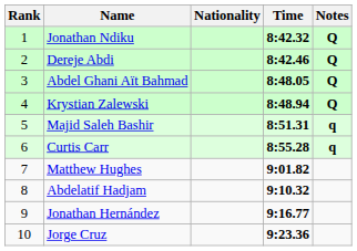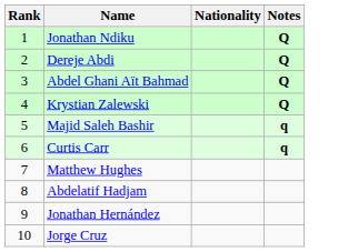- column: Time | 8:42.32 | 8:42.46 | 8:48.05 | 8:48.94 | 8:51.31 | 8:55.28 | 9:01.82 | 9:10.32 | 9:16.77 | 9:23.36
